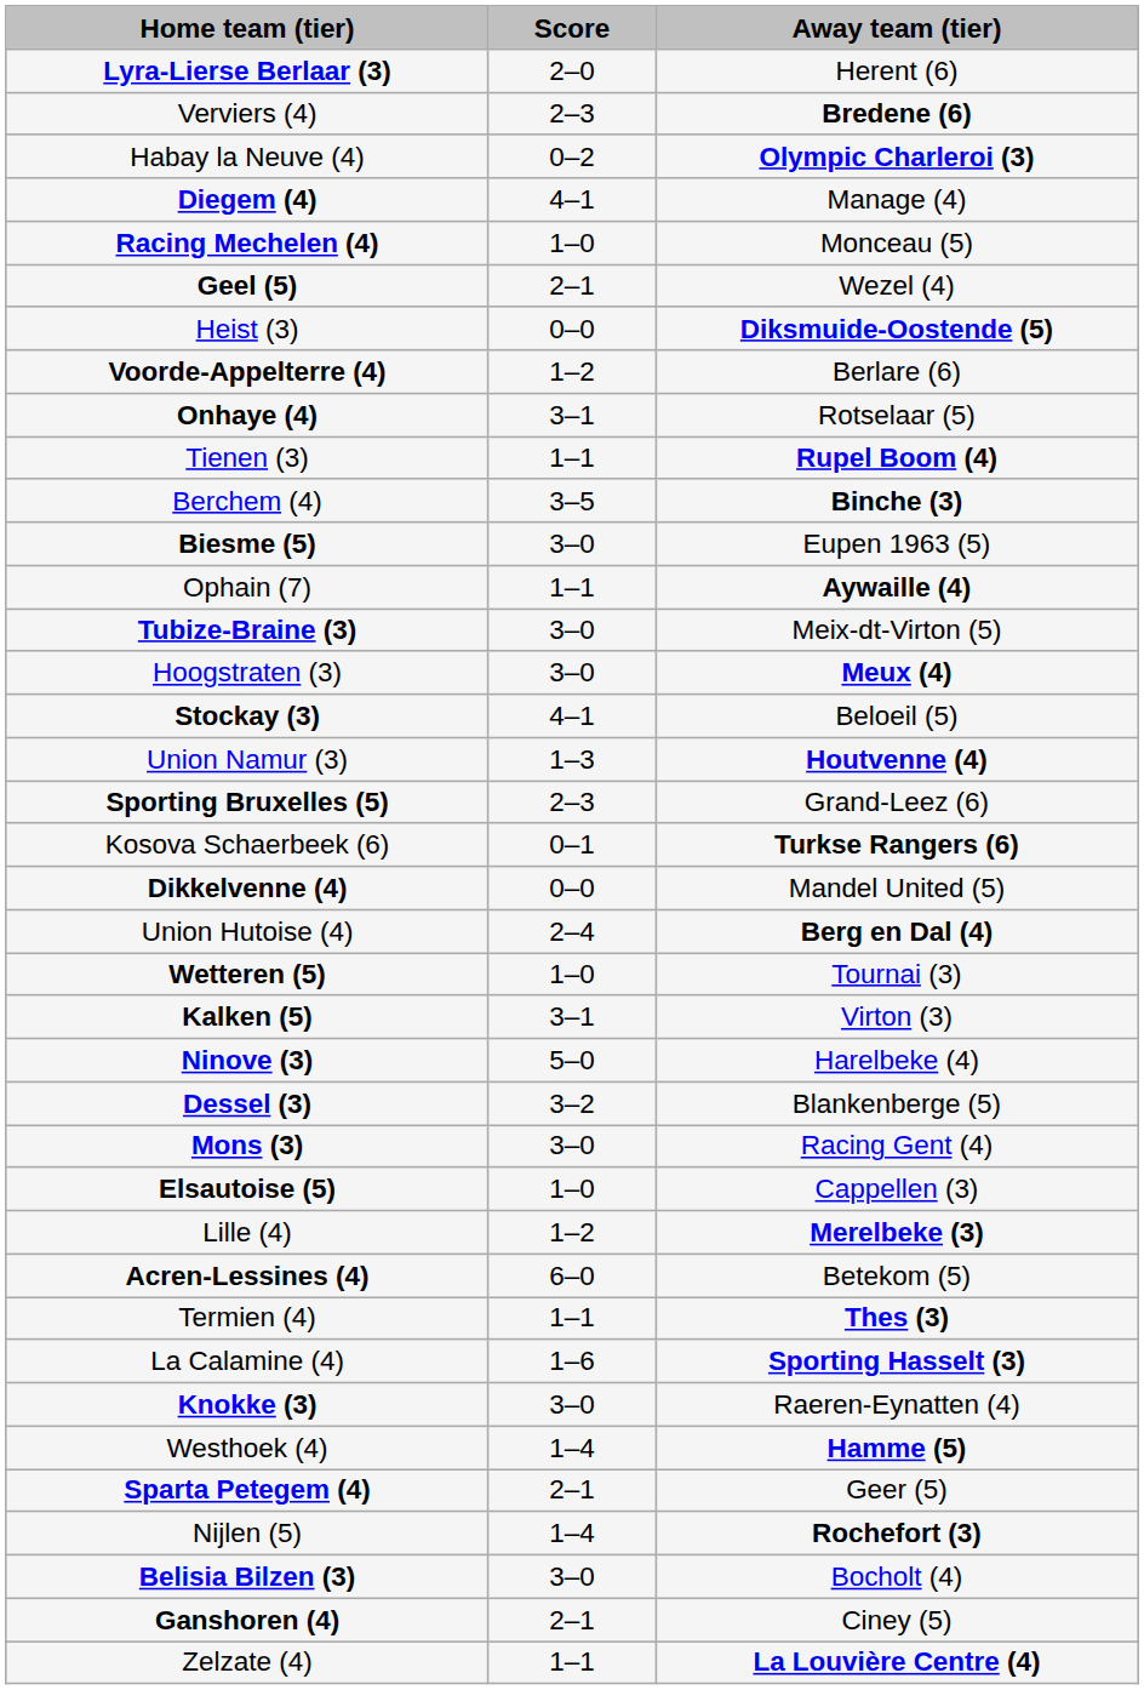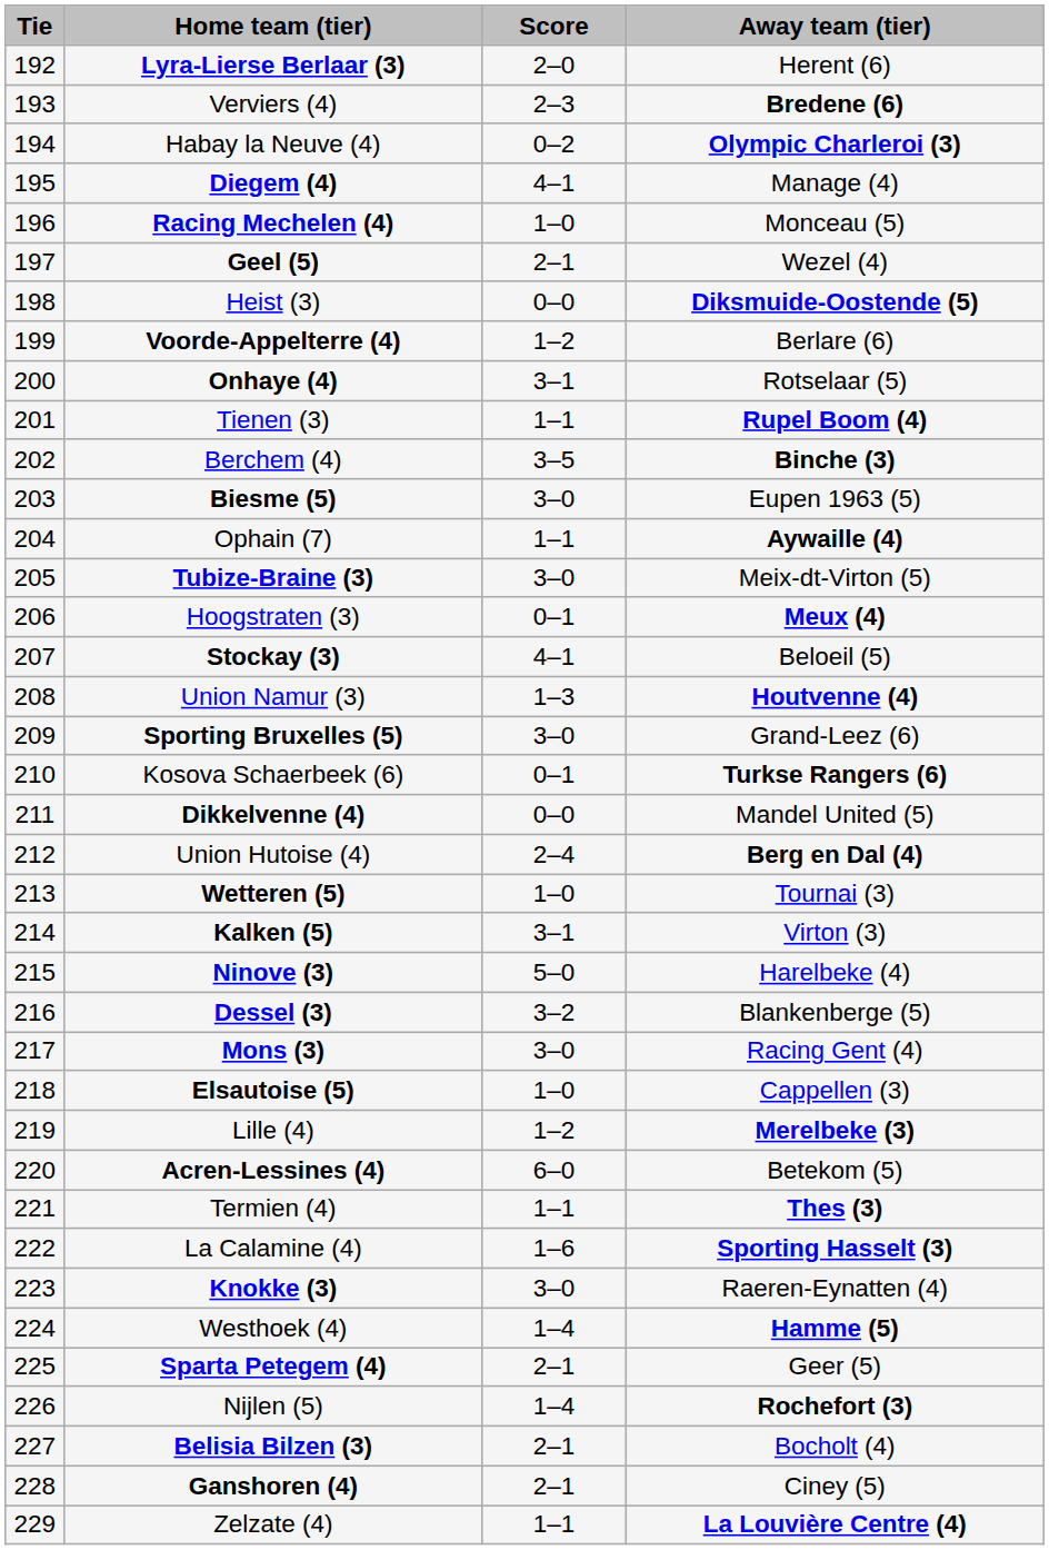+ column: Tie | 192 | 193 | 194 | 195 | 196 | 197 | 198 | 199 | 200 | 201 | 202 | 203 | 204 | 205 | 206 | 207 | 208 | 209 | 210 | 211 | 212 | 213 | 214 | 215 | 216 | 217 | 218 | 219 | 220 | 221 | 222 | 223 | 224 | 225 | 226 | 227 | 228 | 229
Hoogstraten (3) | Score: 3–0 -> 0–1
Sporting Bruxelles (5) | Score: 2–3 -> 3–0
Belisia Bilzen (3) | Score: 3–0 -> 2–1
